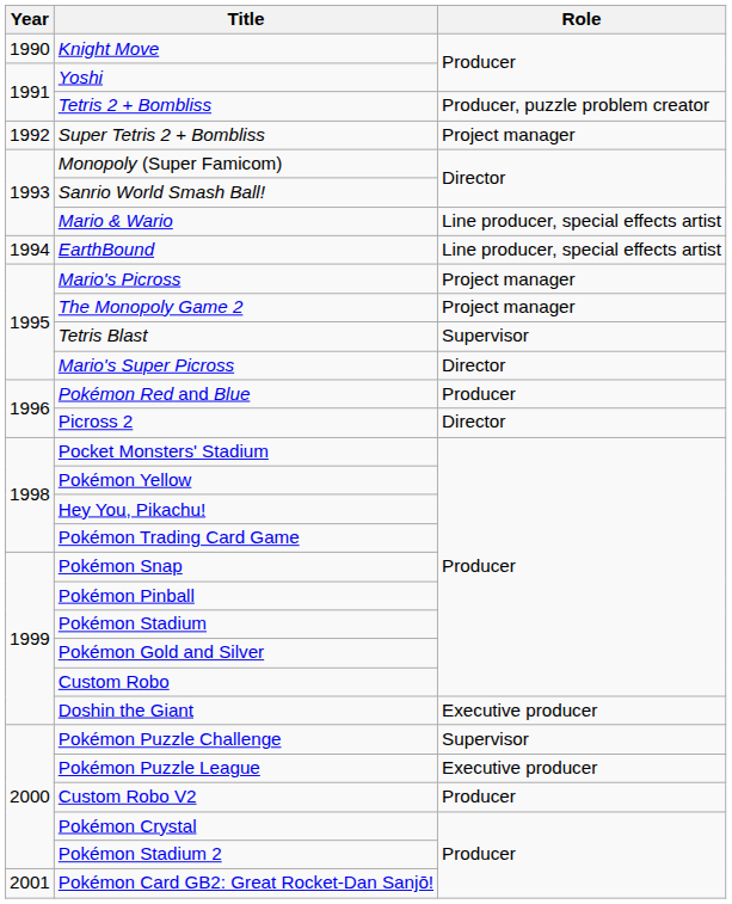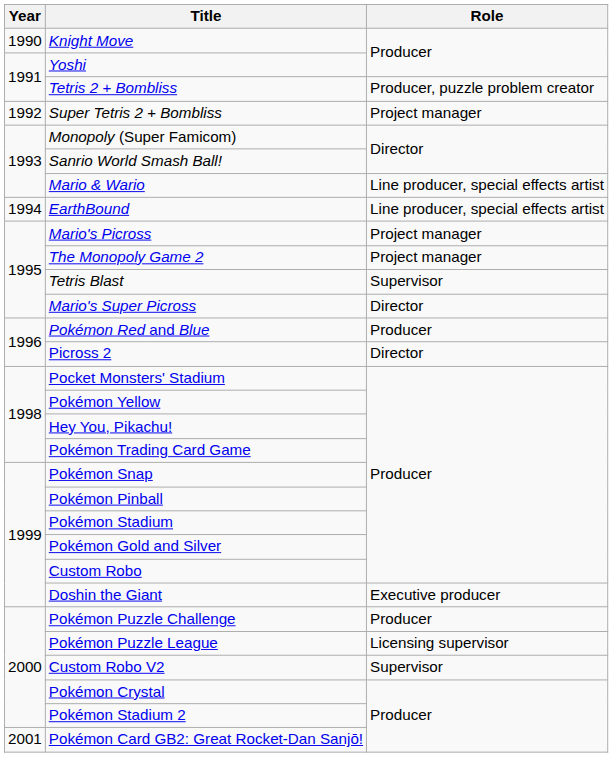Pokémon Puzzle Challenge | Role: Supervisor -> Producer
Pokémon Puzzle League | Role: Executive producer -> Licensing supervisor
Custom Robo V2 | Role: Producer -> Supervisor
